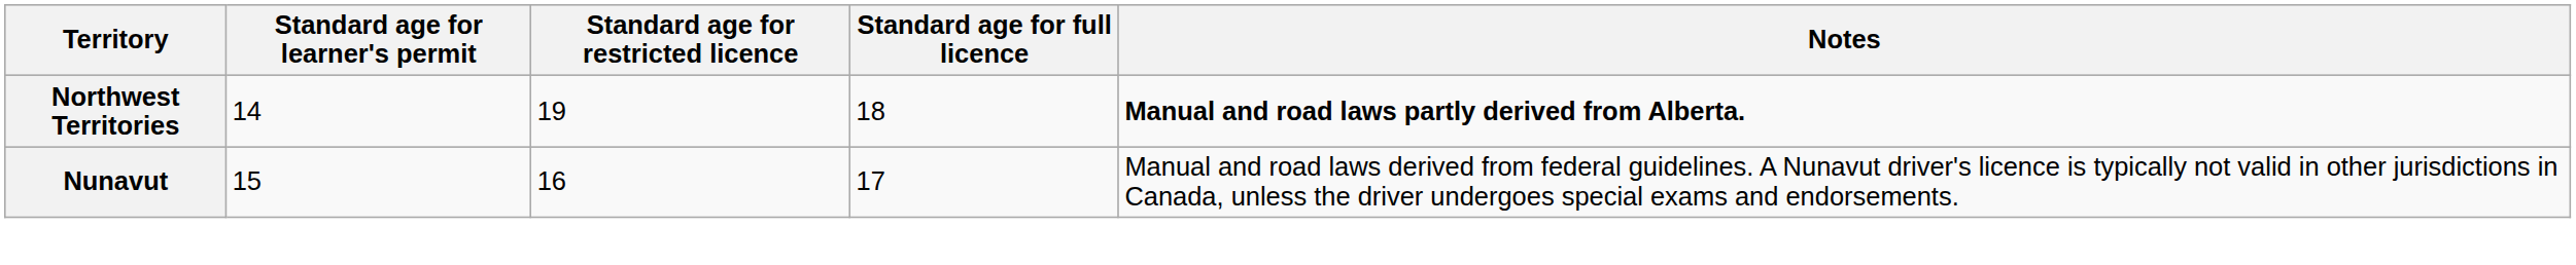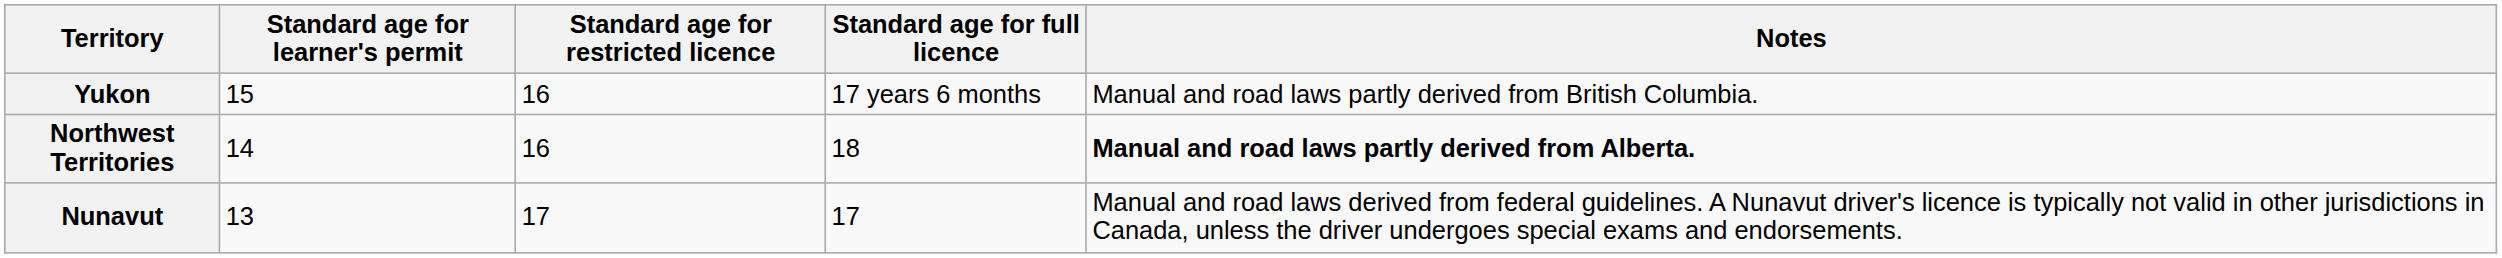+ row: Yukon | 15 | 16 | 17 years 6 months | Manual and road laws partly derived from British Columbia.
Northwest Territories | Standard age for restricted licence: 19 -> 16
Nunavut | Standard age for learner's permit: 15 -> 13
Nunavut | Standard age for restricted licence: 16 -> 17
